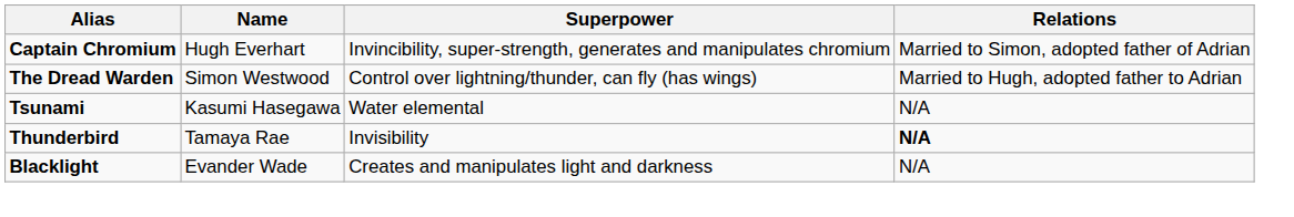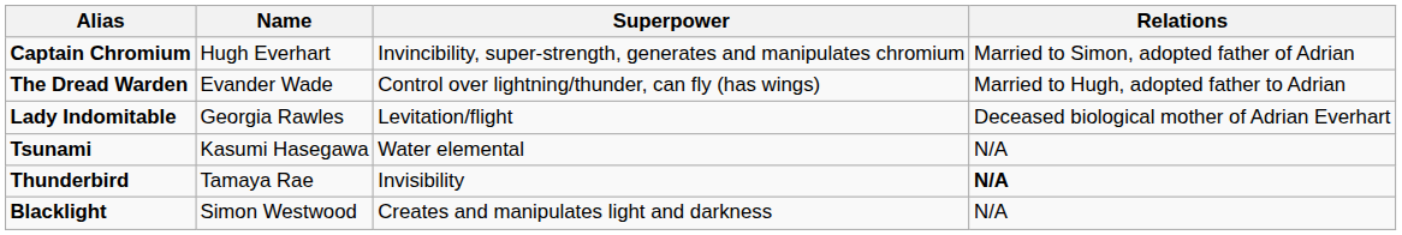The Dread Warden | Name: Simon Westwood -> Evander Wade
+ row: Lady Indomitable | Georgia Rawles | Levitation/flight | Deceased biological mother of Adrian Everhart
Blacklight | Name: Evander Wade -> Simon Westwood
